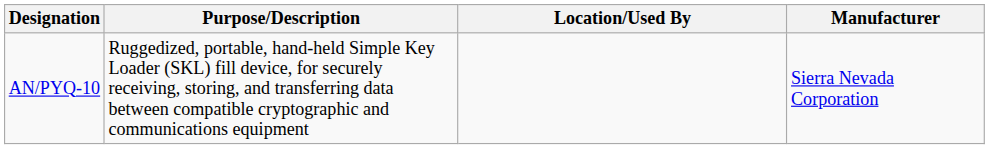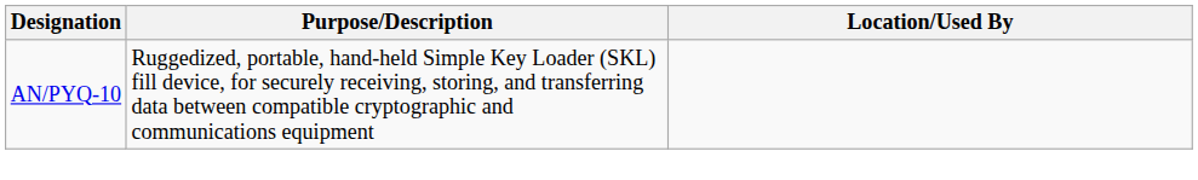- column: Manufacturer | Sierra Nevada Corporation
